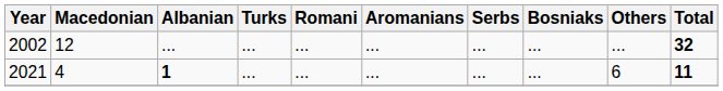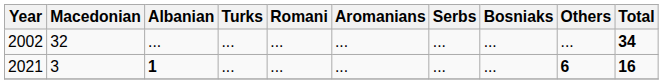2002 | Macedonian: 12 -> 32
2002 | Total: 32 -> 34
2021 | Macedonian: 4 -> 3
2021 | Others: normal -> bold
2021 | Total: 11 -> 16
